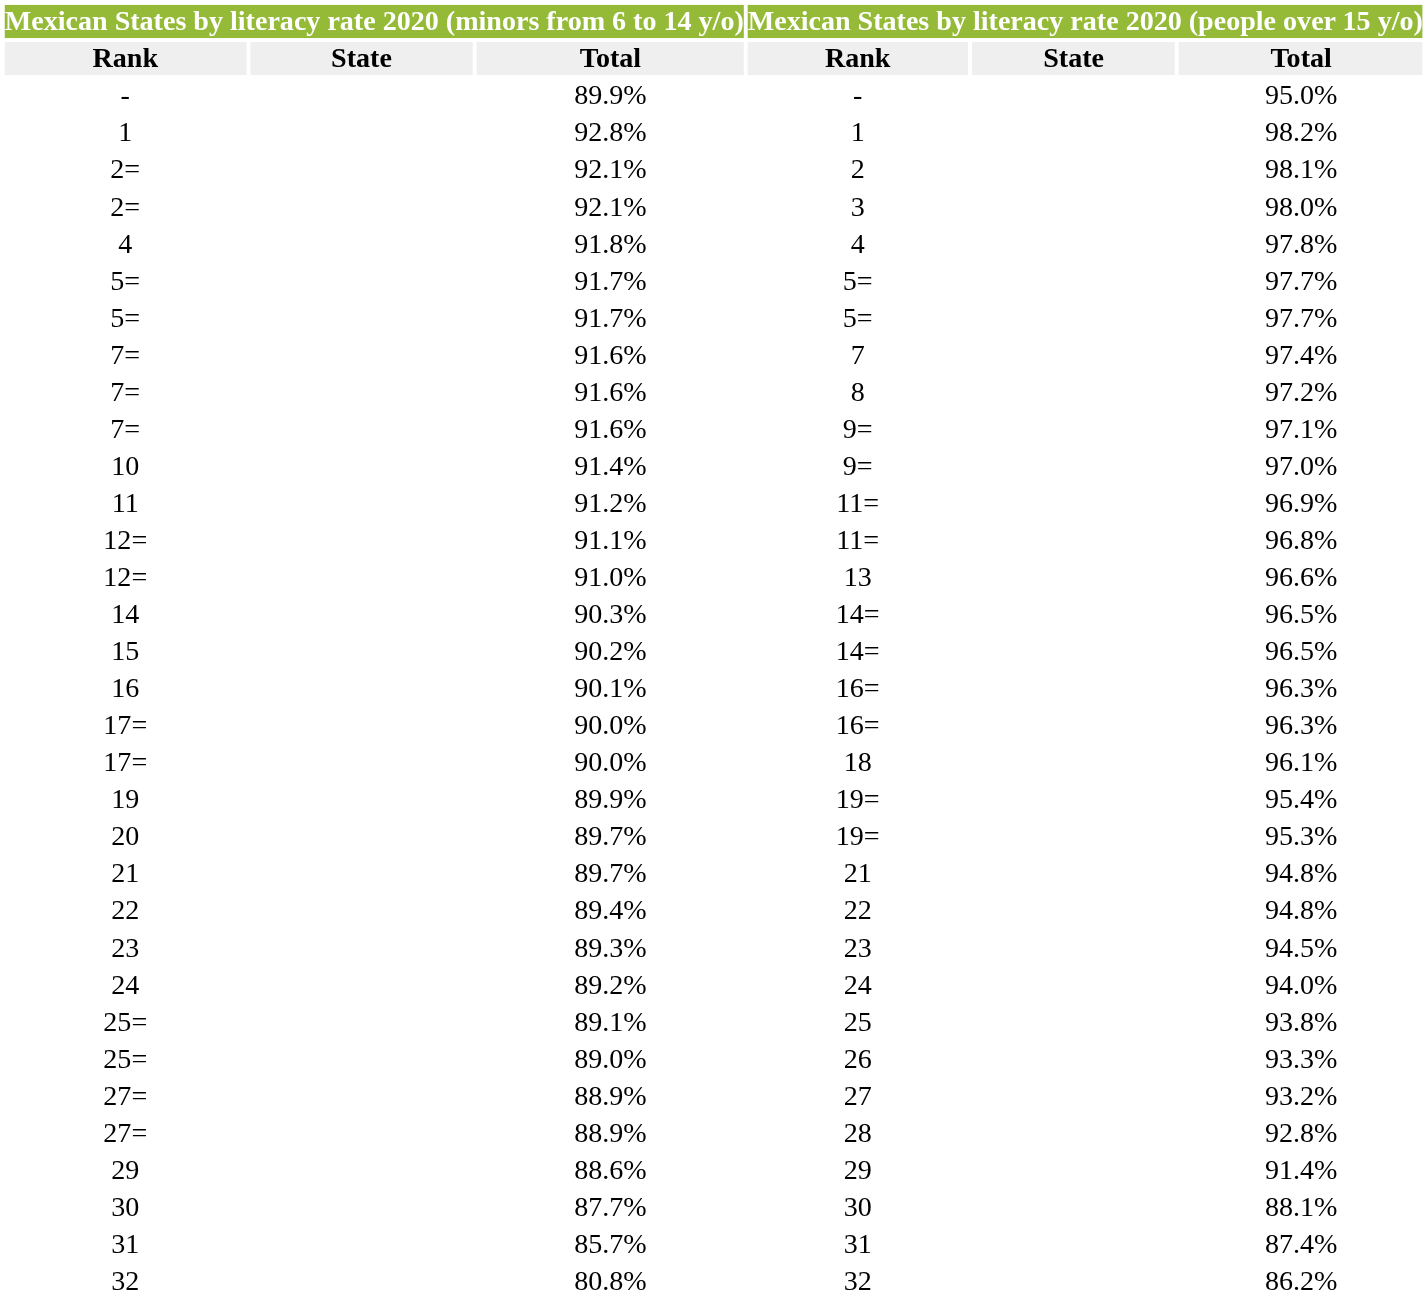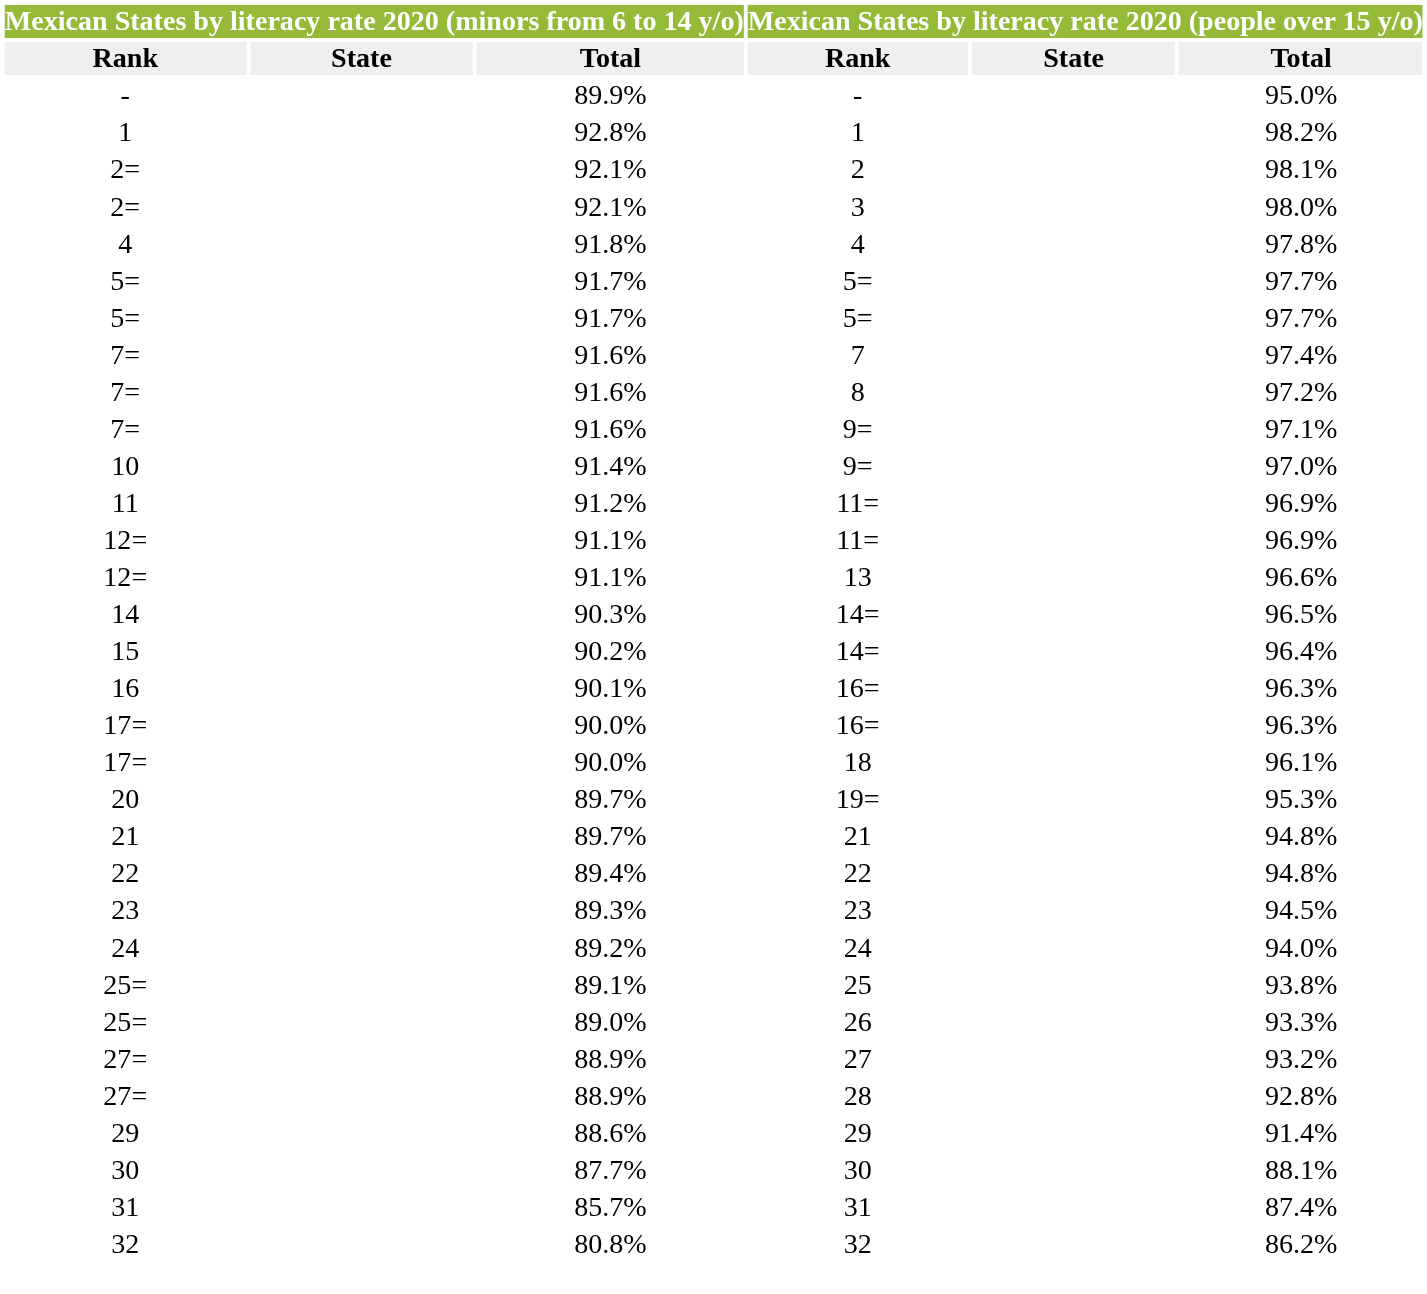12= / 11= | column 6: 96.8% -> 96.9%
13 | column 3: 91.0% -> 91.1%
15 / 14= | column 6: 96.5% -> 96.4%
- row: 19 | 89.9% | 19= | 95.4%
